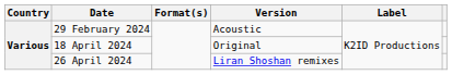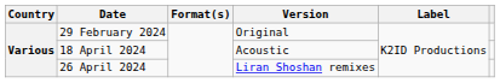29 February 2024 | Version: Acoustic -> Original
18 April 2024 | Version: Original -> Acoustic
